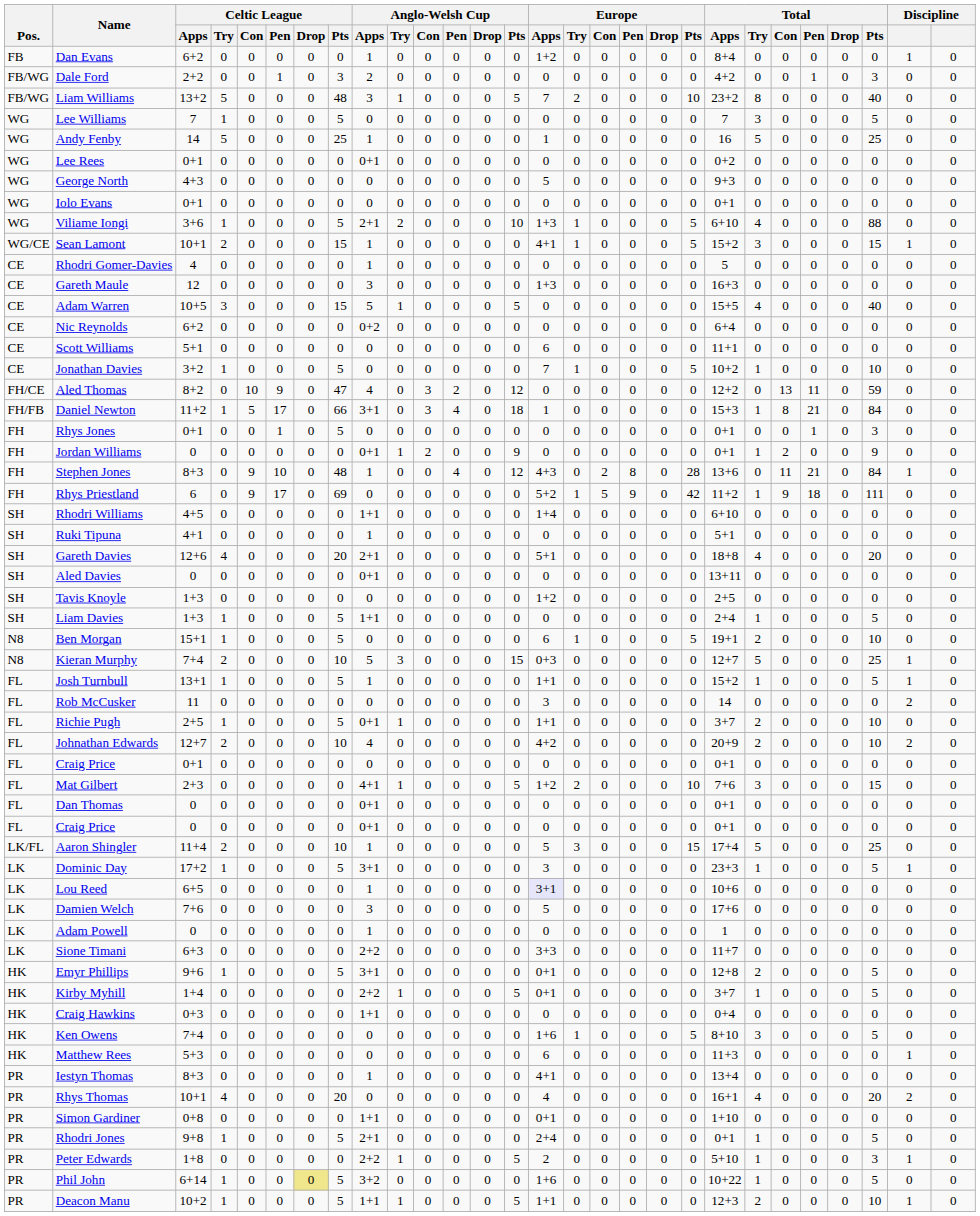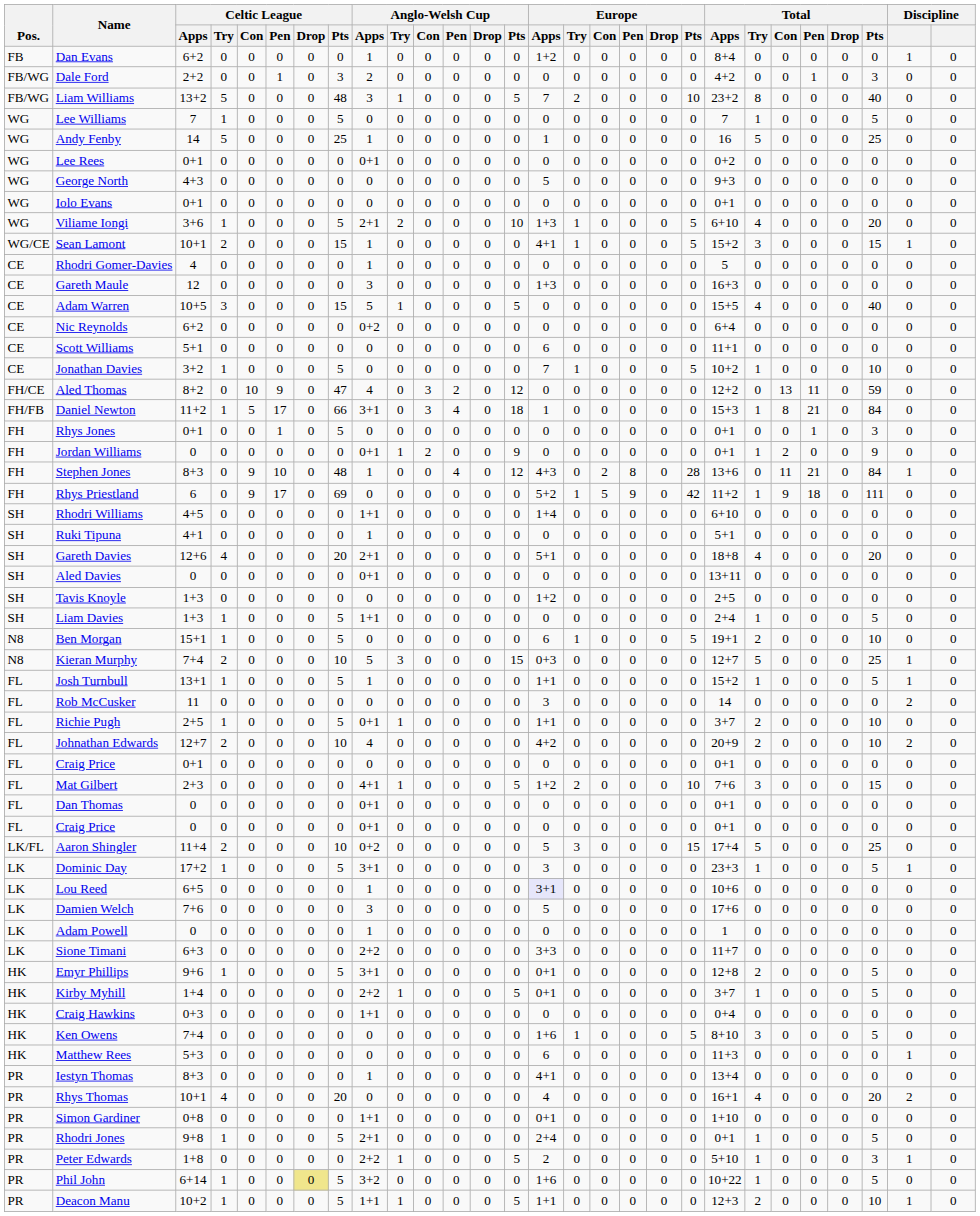Lee Williams | Total / Try: 3 -> 1
Viliame Iongi | Total / Pts: 88 -> 20
Aaron Shingler | Anglo-Welsh Cup / Apps: 1 -> 0+2
